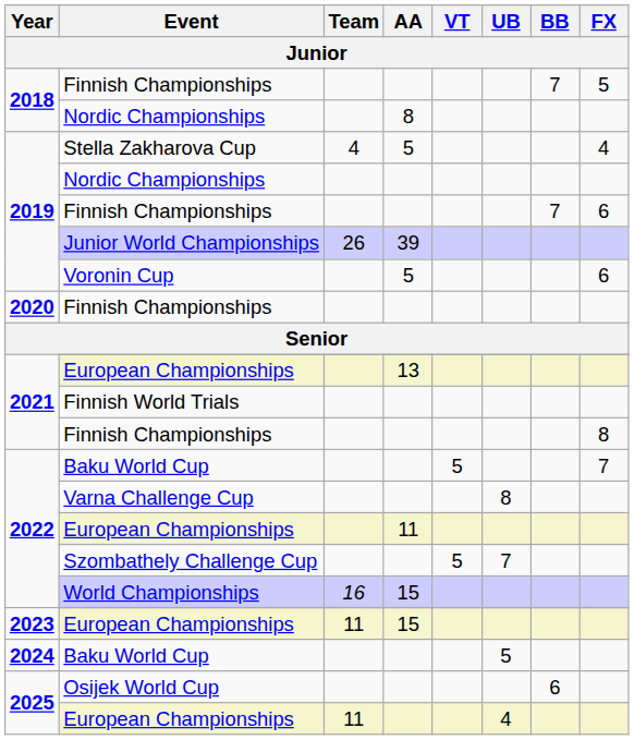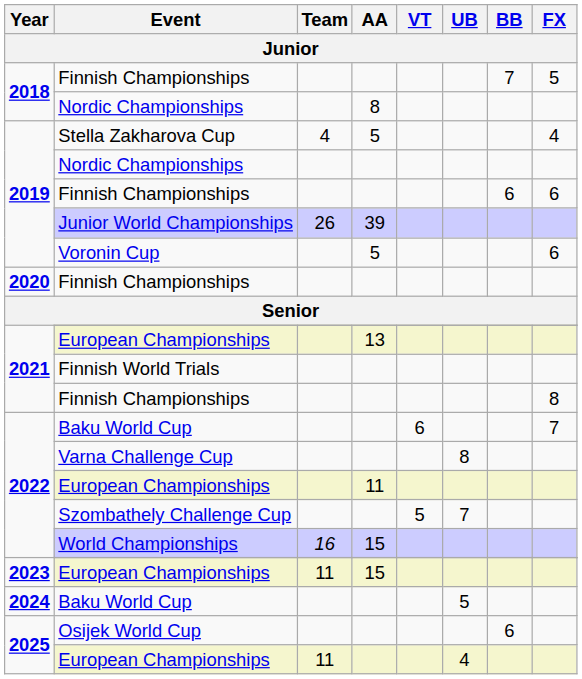2019 / Finnish Championships | BB: 7 -> 6
2022 / Baku World Cup | VT: 5 -> 6
